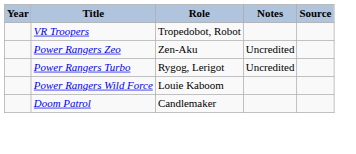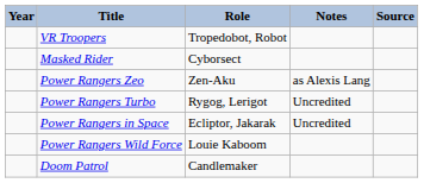+ row: Masked Rider | Cyborsect
Power Rangers Zeo | Notes: Uncredited -> as Alexis Lang
+ row: Power Rangers in Space | Ecliptor, Jakarak | Uncredited
